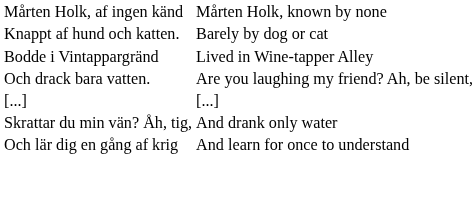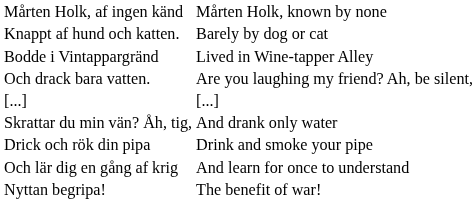+ row: Drick och rök din pipa | Drink and smoke your pipe
+ row: Nyttan begripa! | The benefit of war!
